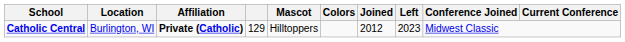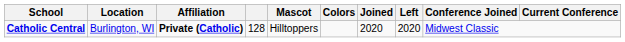Catholic Central | column 4: 129 -> 128
Catholic Central | Joined: 2012 -> 2020
Catholic Central | Left: 2023 -> 2020
